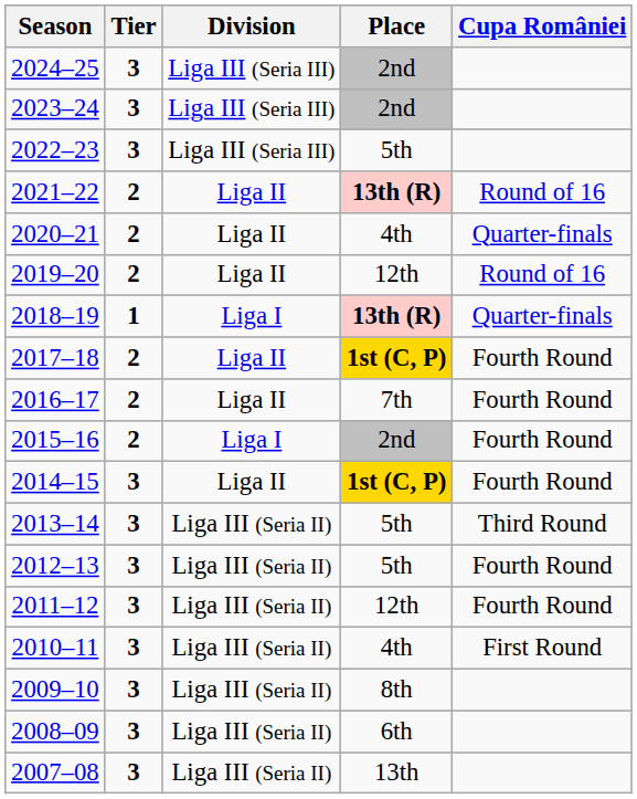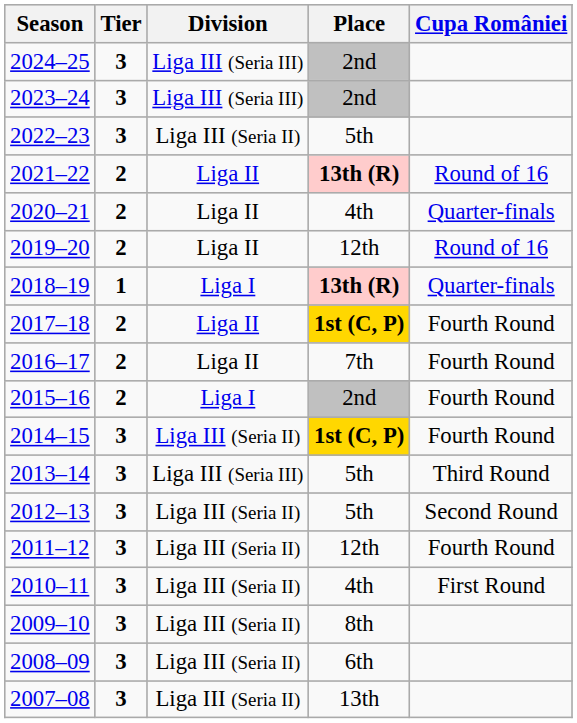2022–23 | Division: Liga III (Seria III) -> Liga III (Seria II)
2014–15 | Division: Liga II -> Liga III (Seria II)
2013–14 | Division: Liga III (Seria II) -> Liga III (Seria III)
2012–13 | Cupa României: Fourth Round -> Second Round
